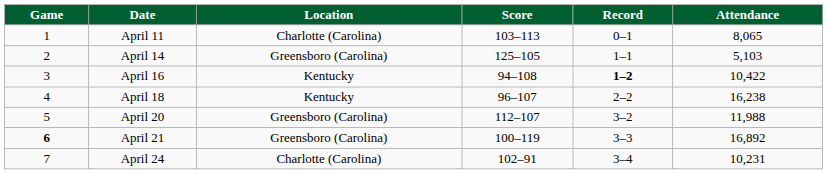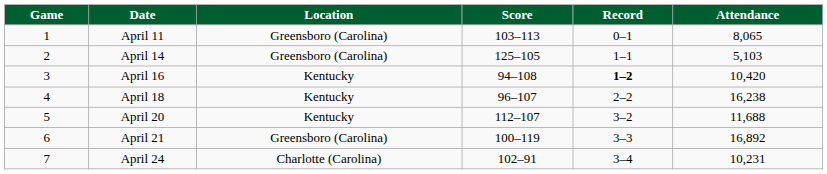April 11 | Location: Charlotte (Carolina) -> Greensboro (Carolina)
April 16 | Attendance: 10,422 -> 10,420
April 20 | Location: Greensboro (Carolina) -> Kentucky
April 20 | Attendance: 11,988 -> 11,688
April 21 | Game: bold -> normal
